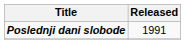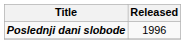Poslednji dani slobode | Released: 1991 -> 1996
